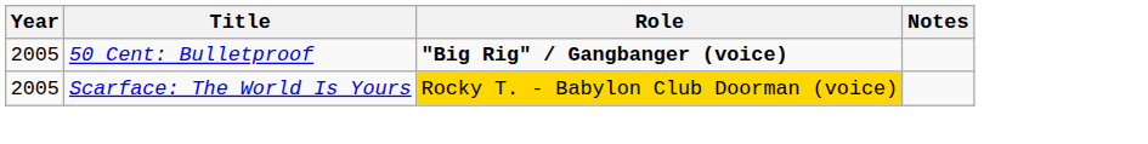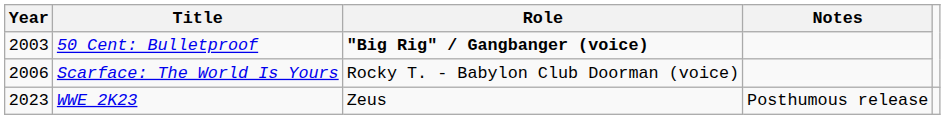50 Cent: Bulletproof | Year: 2005 -> 2003
Scarface: The World Is Yours | Year: 2005 -> 2006
Scarface: The World Is Yours | Role: gold background -> no background
+ row: 2023 | WWE 2K23 | Zeus | Posthumous release
